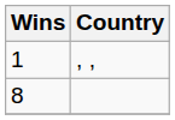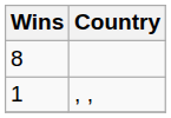rows swapped: 8 <-> 1
